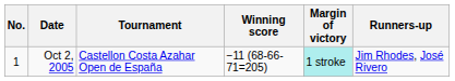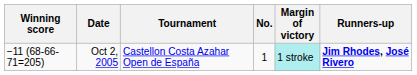columns swapped: No. <-> Winning score
Oct 2, 2005 | Runners-up: normal -> bold
